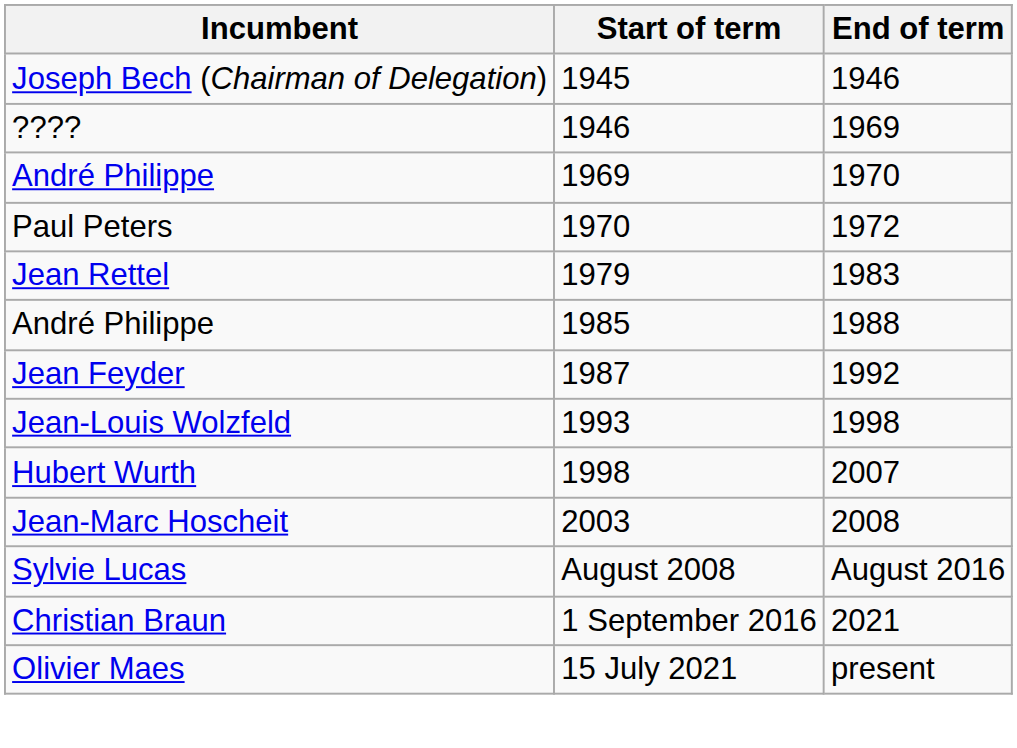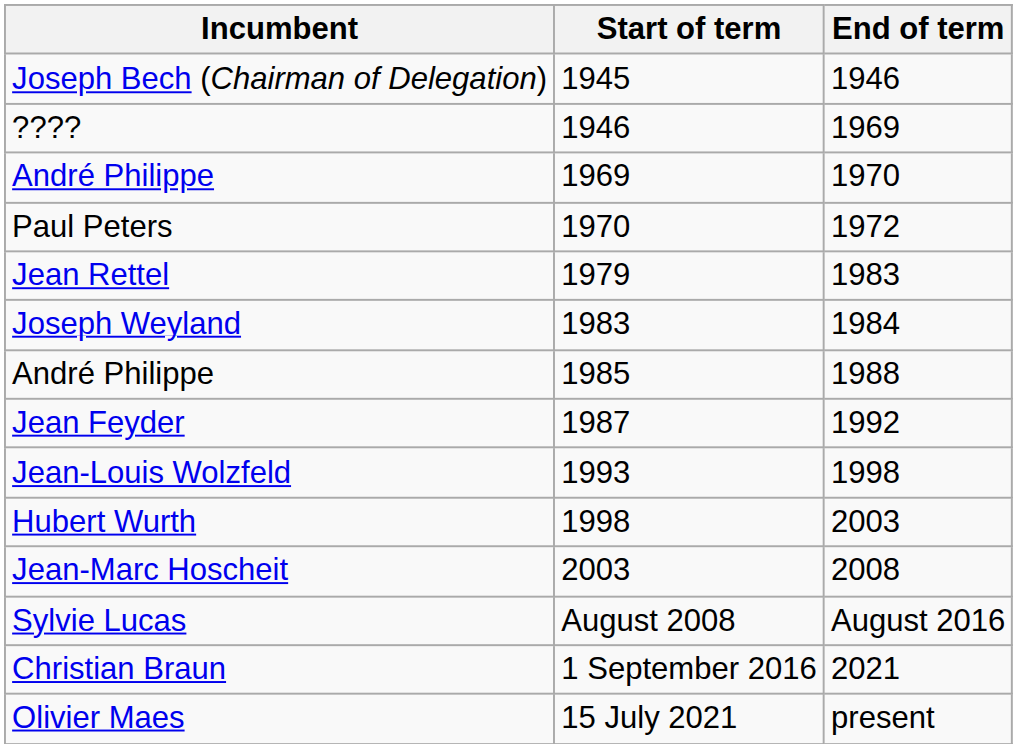+ row: Joseph Weyland | 1983 | 1984
Hubert Wurth | End of term: 2007 -> 2003
